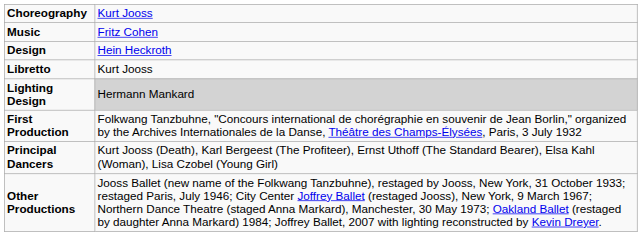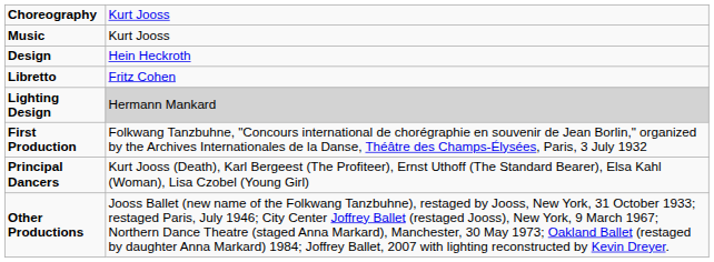Music | column 2: Fritz Cohen -> Kurt Jooss
Libretto | column 2: Kurt Jooss -> Fritz Cohen
